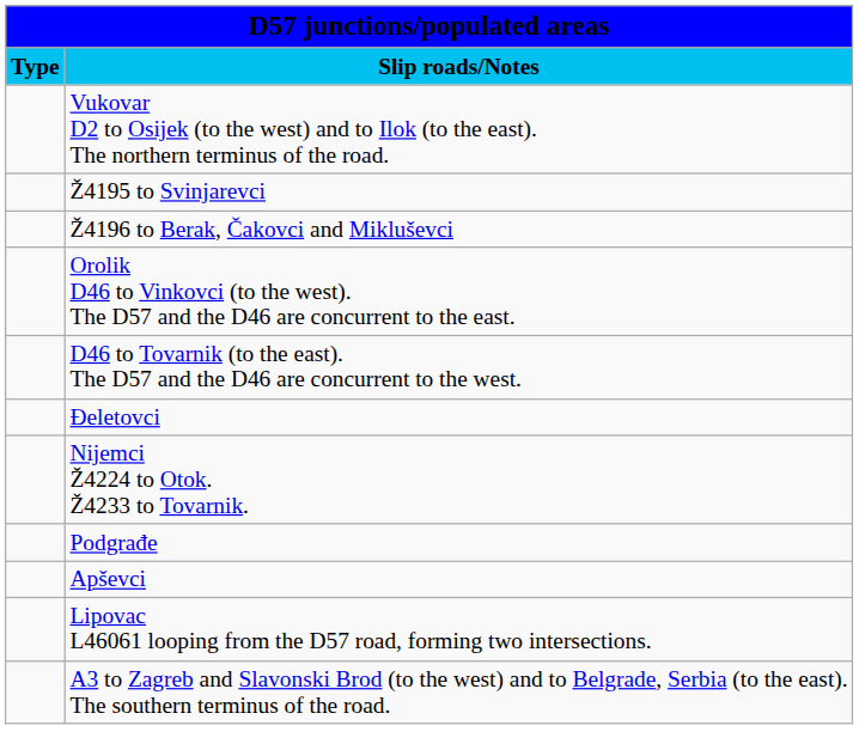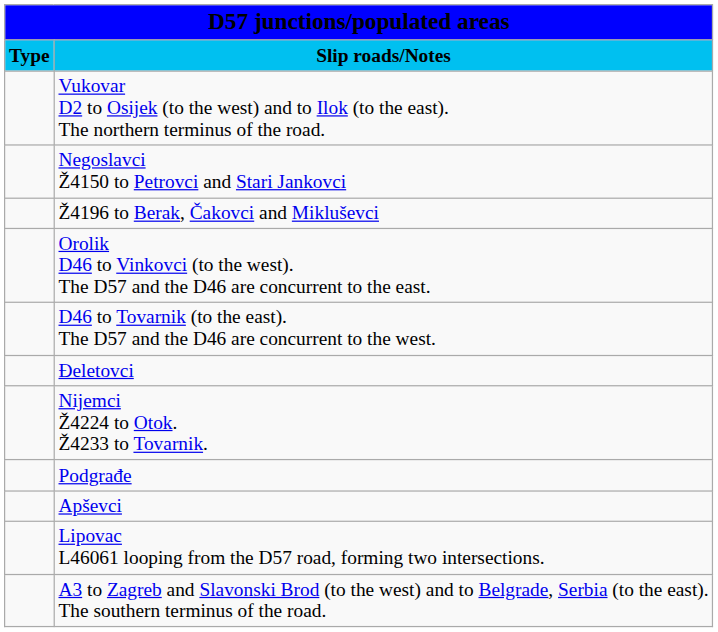+ row: Negoslavci Ž4150 to Petrovci and Stari Jankovci
- row: Ž4195 to Svinjarevci
